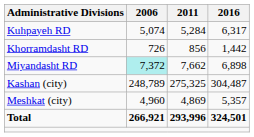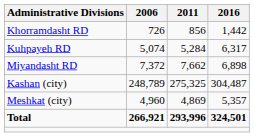rows swapped: Khorramdasht RD <-> Kuhpayeh RD
Miyandasht RD | 2006: paleturquoise background -> no background
